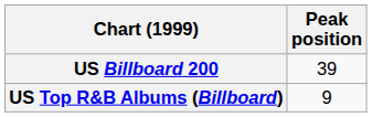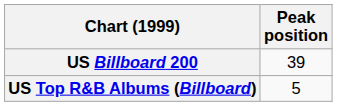US Top R&B Albums (Billboard) | Peak position: 9 -> 5
